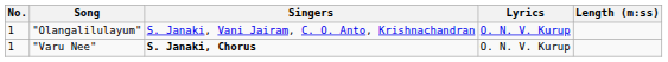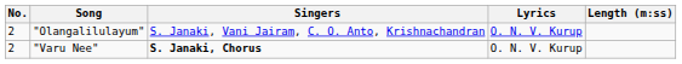"Olangalilulayum" | No.: 1 -> 2
"Varu Nee" | No.: 1 -> 2
